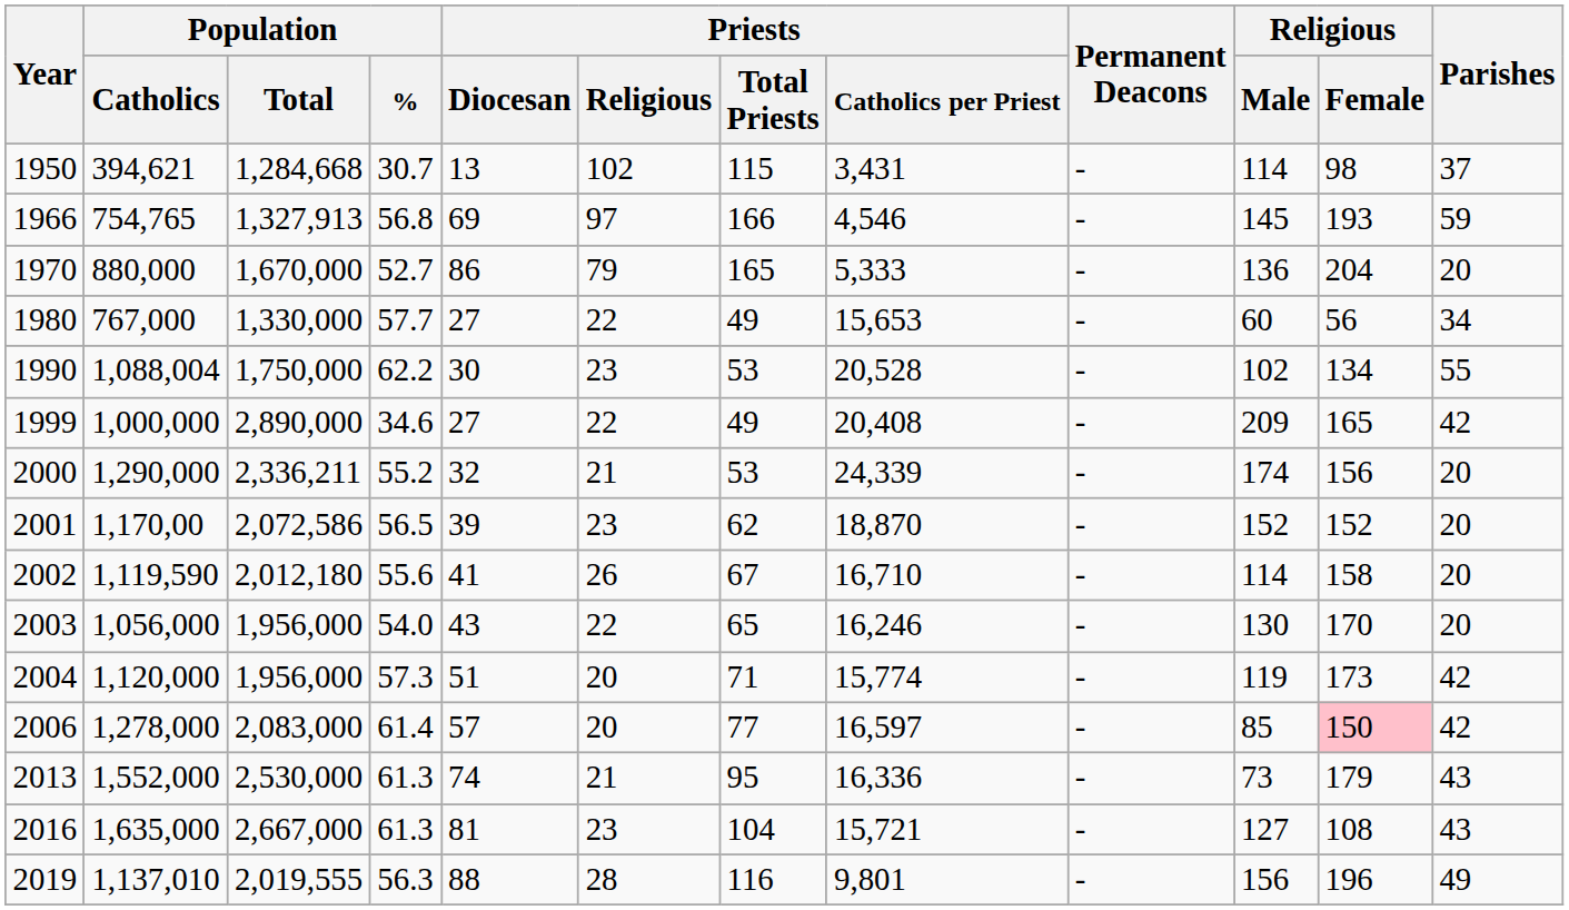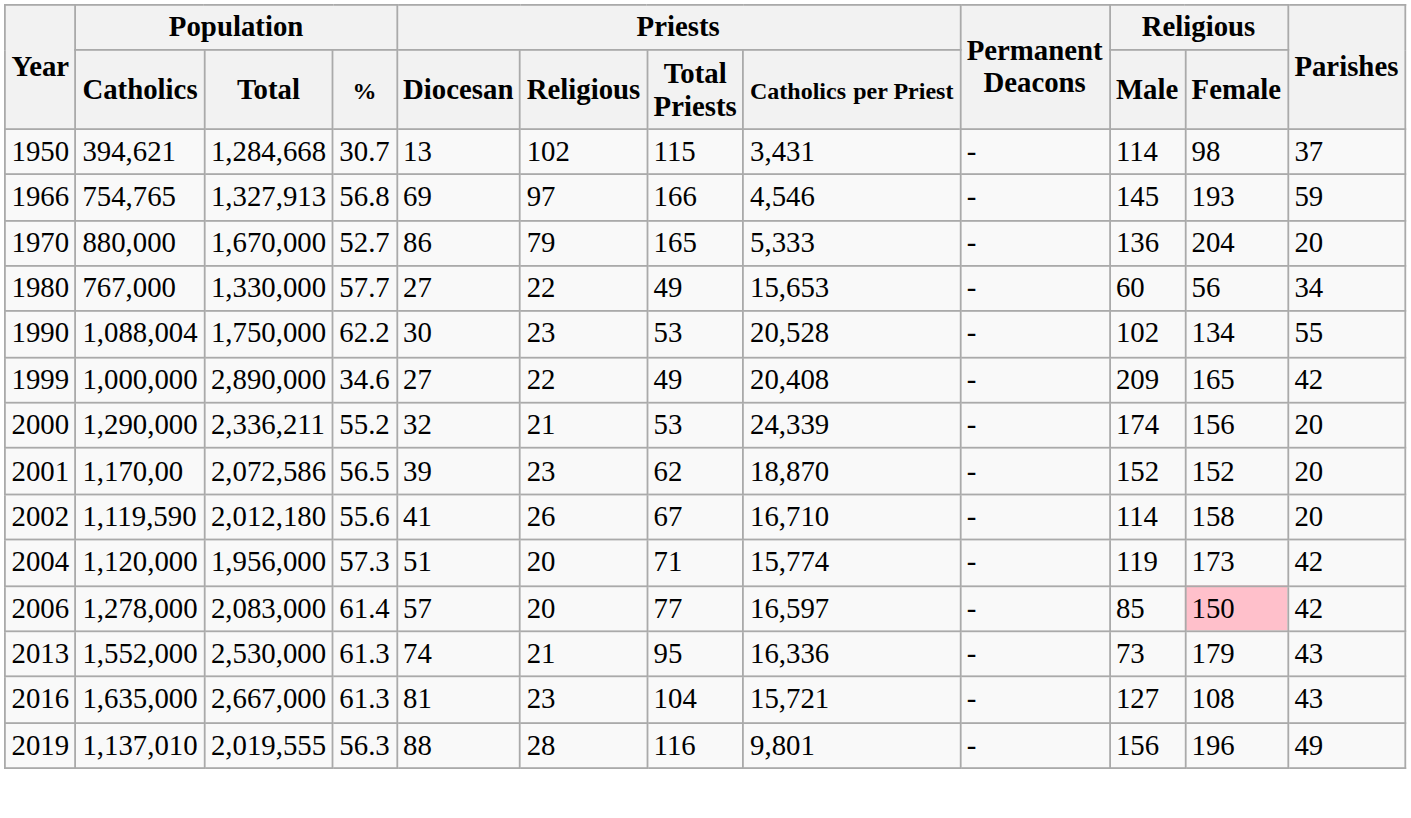- row: 2003 | 1,056,000 | 1,956,000 | 54.0 | 43 | 22 | 65 | 16,246 | - | 130 | 170 | 20
